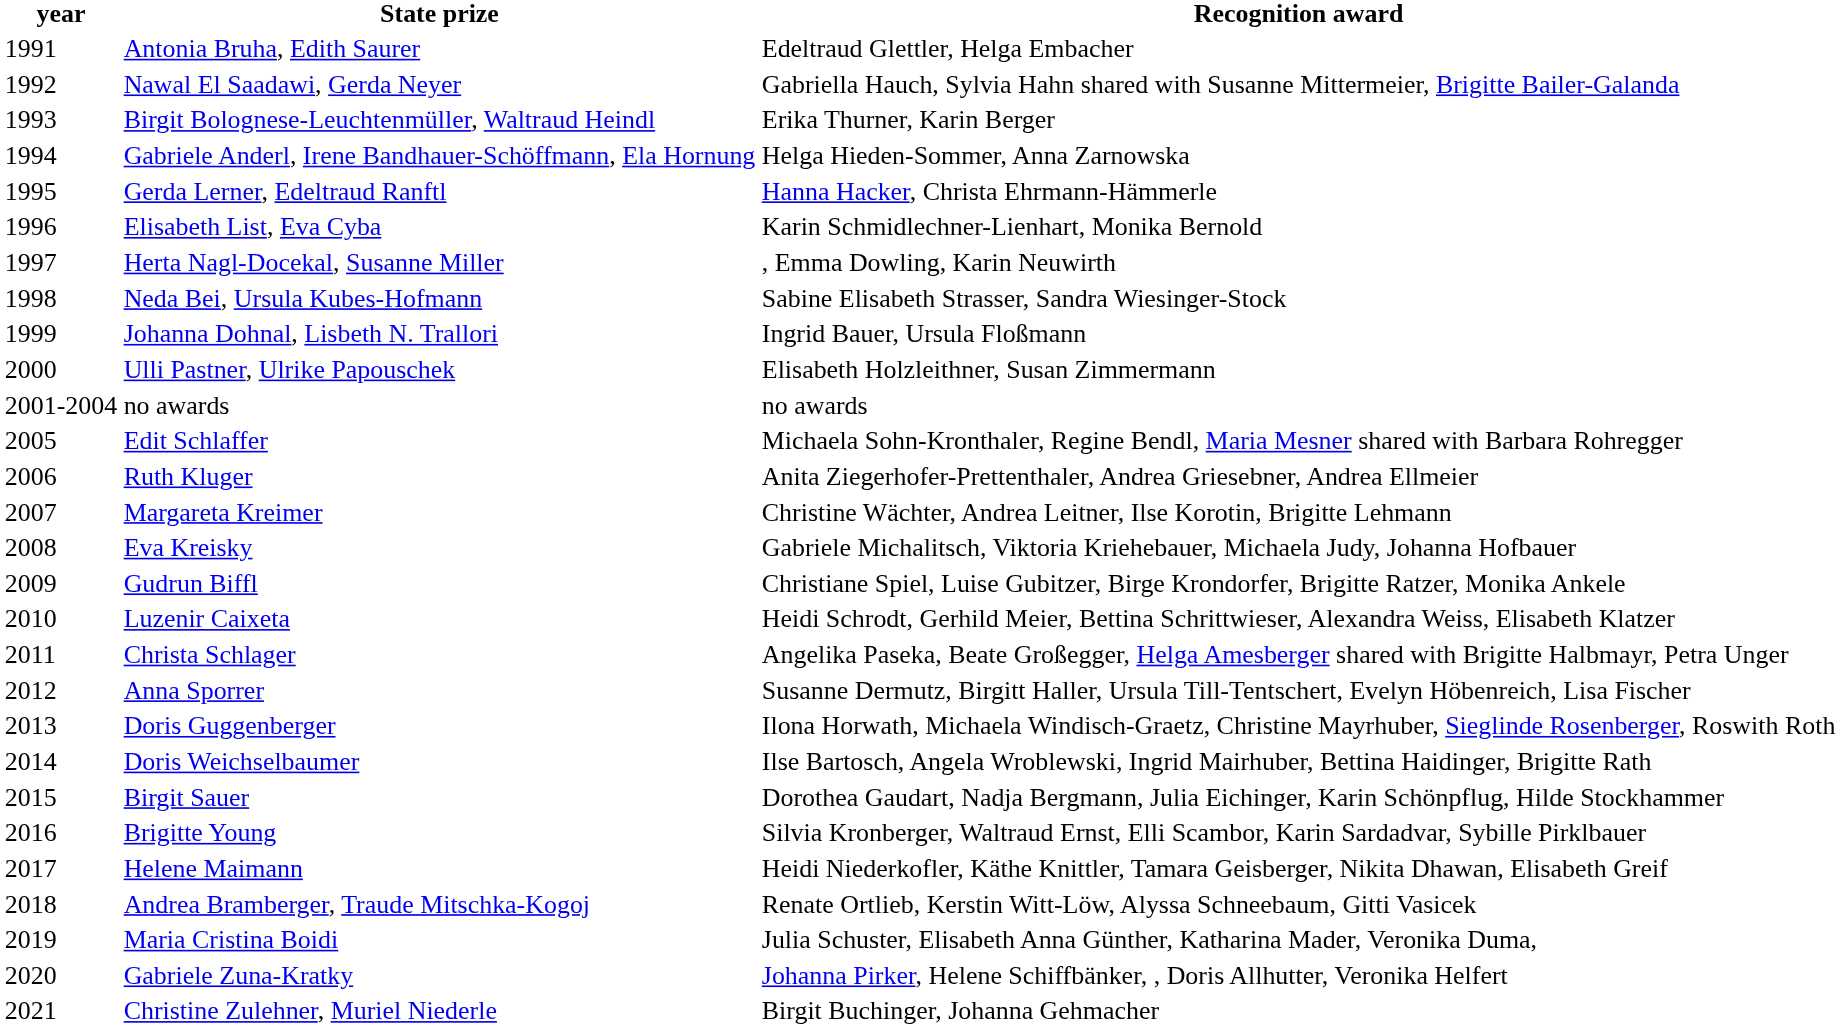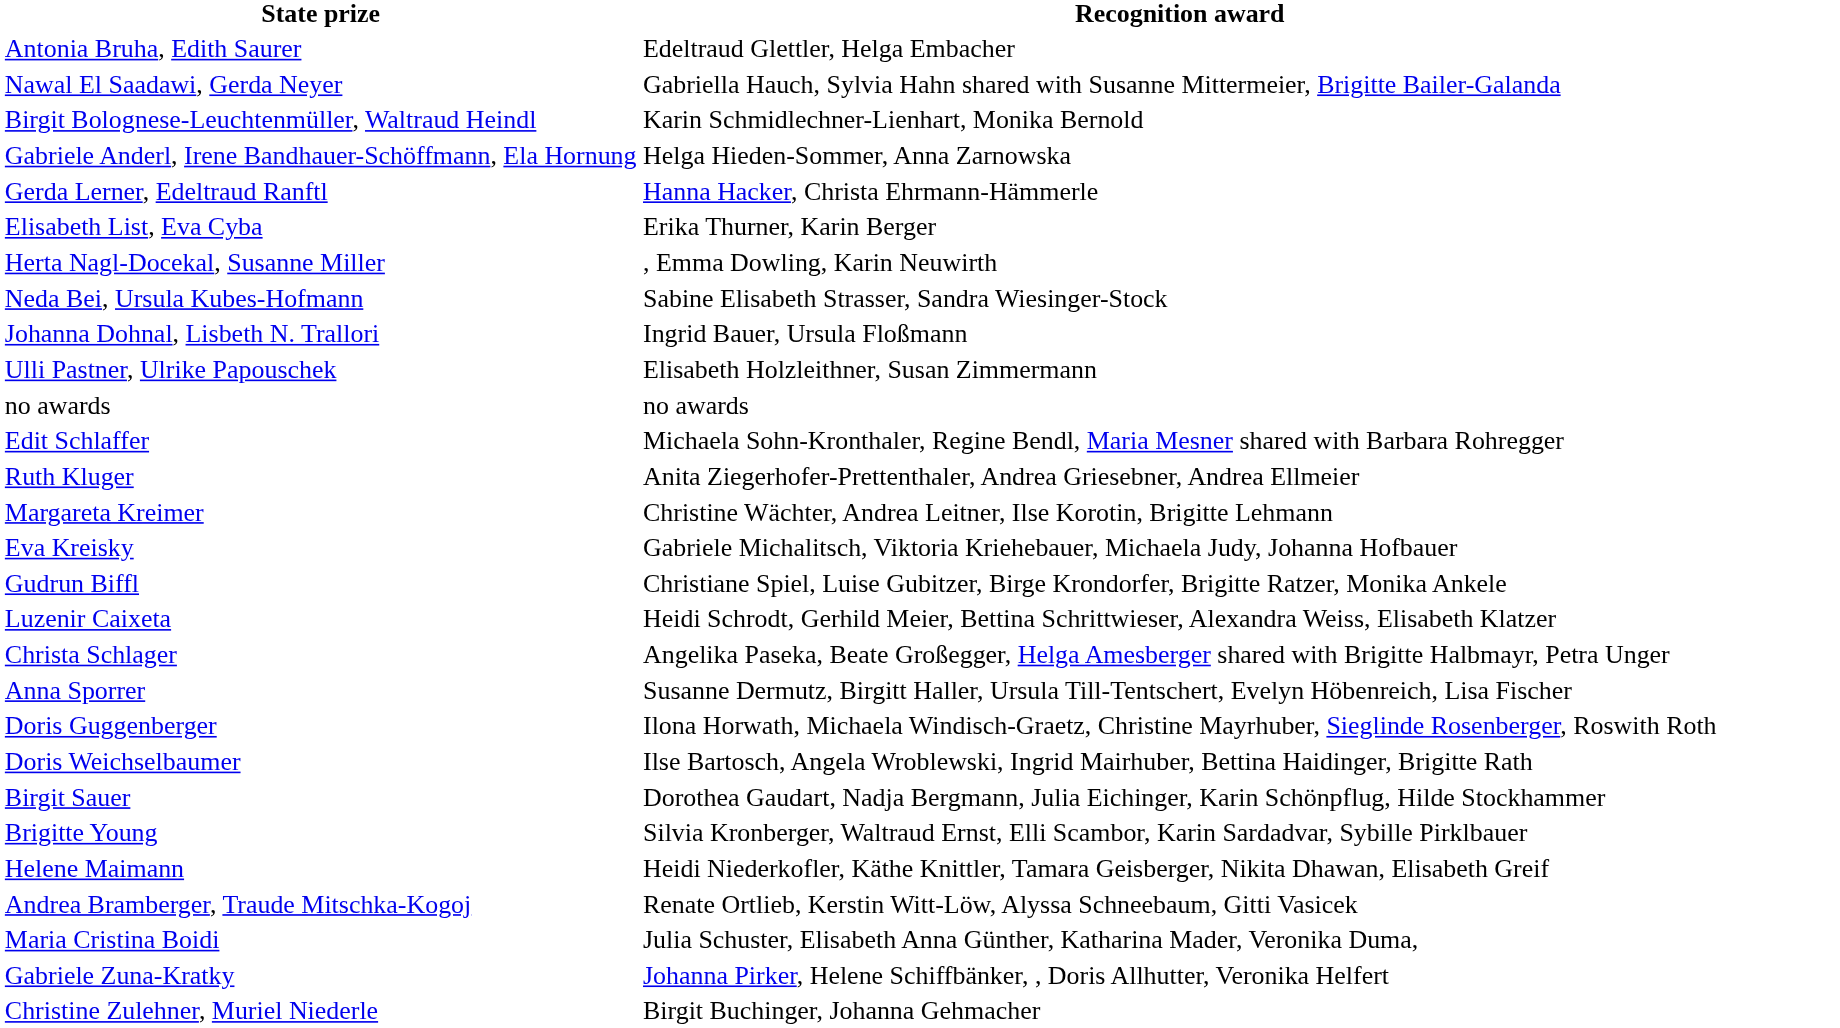- column: year | 1991 | 1992 | 1993 | 1994 | 1995 | 1996 | 1997 | 1998 | 1999 | 2000 | 2001-2004 | 2005 | 2006 | 2007 | 2008 | 2009 | 2010 | 2011 | 2012 | 2013 | 2014 | 2015 | 2016 | 2017 | 2018 | 2019 | 2020 | 2021
Birgit Bolognese-Leuchtenmüller, Waltraud Heindl | Recognition award: Erika Thurner, Karin Berger -> Karin Schmidlechner-Lienhart, Monika Bernold
Elisabeth List, Eva Cyba | Recognition award: Karin Schmidlechner-Lienhart, Monika Bernold -> Erika Thurner, Karin Berger
